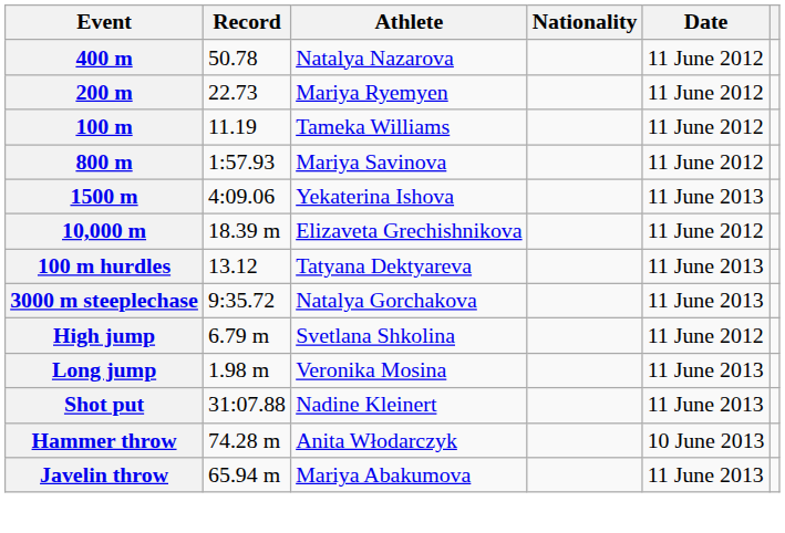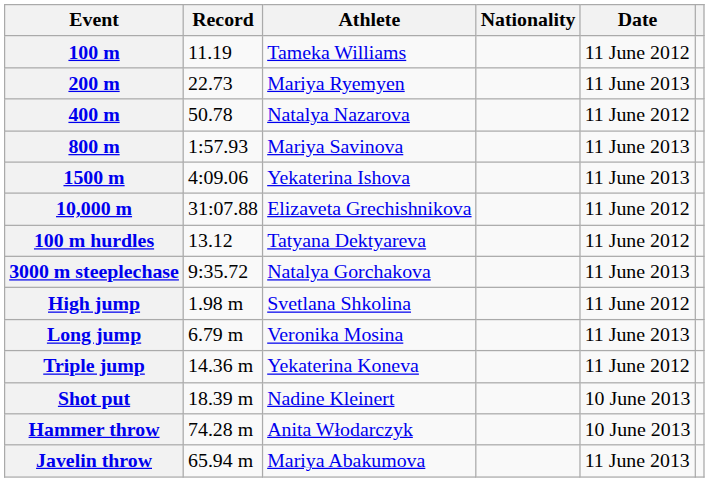rows swapped: 100 m <-> 400 m
200 m | Date: 11 June 2012 -> 11 June 2013
800 m | Date: 11 June 2012 -> 11 June 2013
10,000 m | Record: 18.39 m -> 31:07.88
100 m hurdles | Date: 11 June 2013 -> 11 June 2012
High jump | Record: 6.79 m -> 1.98 m
Long jump | Record: 1.98 m -> 6.79 m
+ row: Triple jump | 14.36 m | Yekaterina Koneva | 11 June 2012
Shot put | Record: 31:07.88 -> 18.39 m
Shot put | Date: 11 June 2013 -> 10 June 2013
